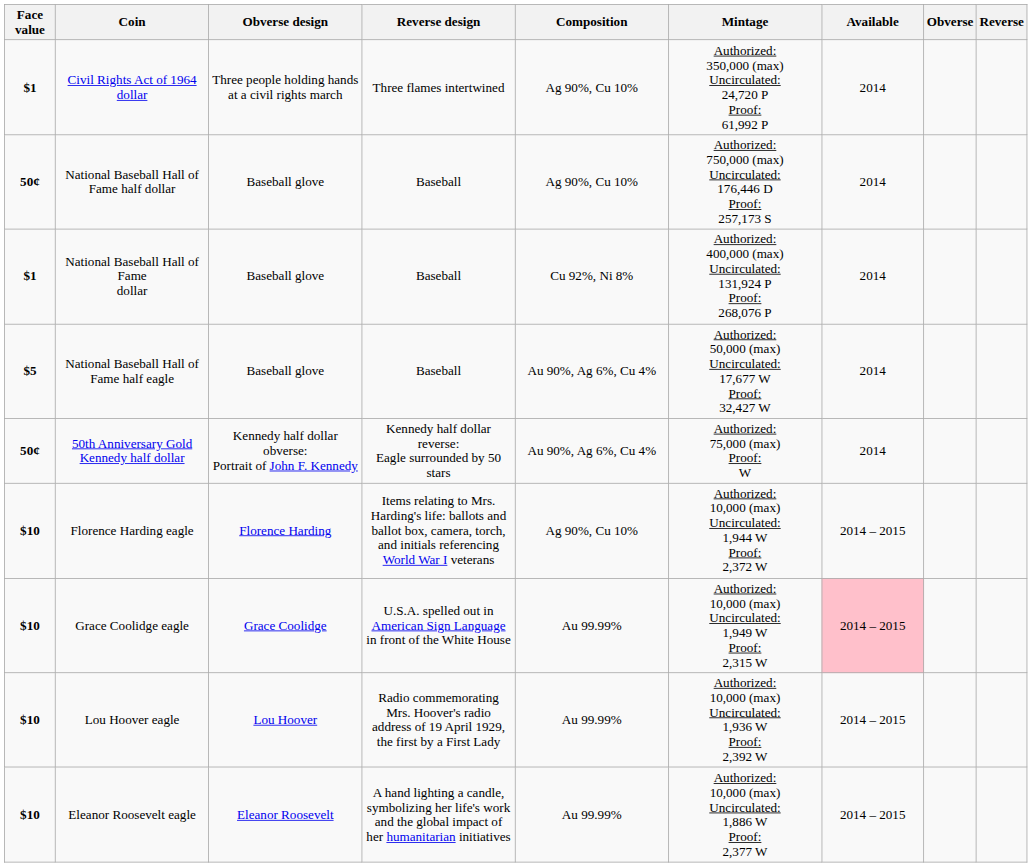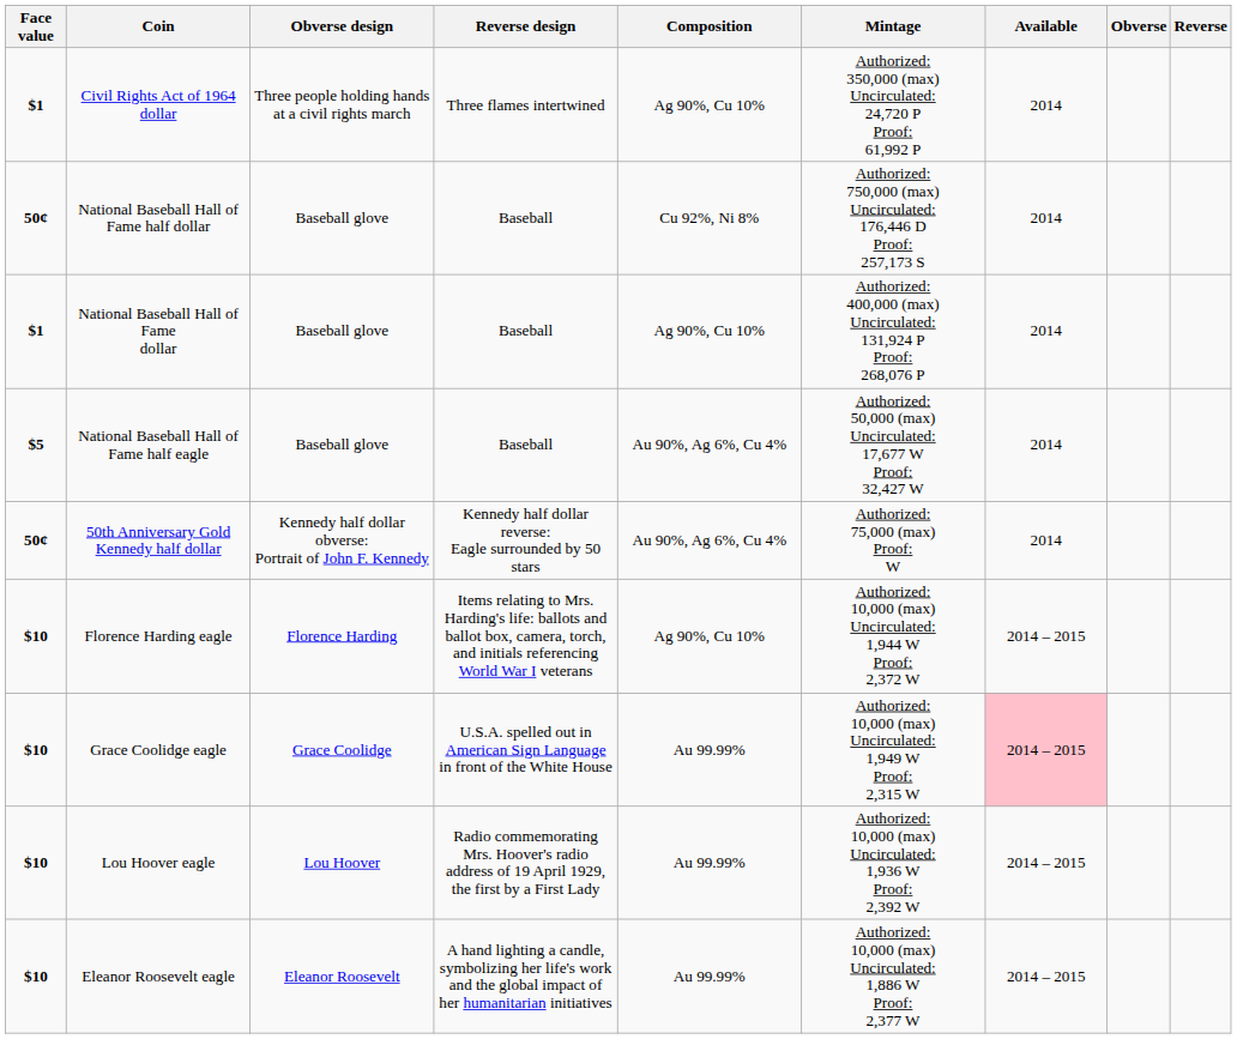National Baseball Hall of Fame half dollar | Composition: Ag 90%, Cu 10% -> Cu 92%, Ni 8%
National Baseball Hall of Fame dollar | Composition: Cu 92%, Ni 8% -> Ag 90%, Cu 10%
